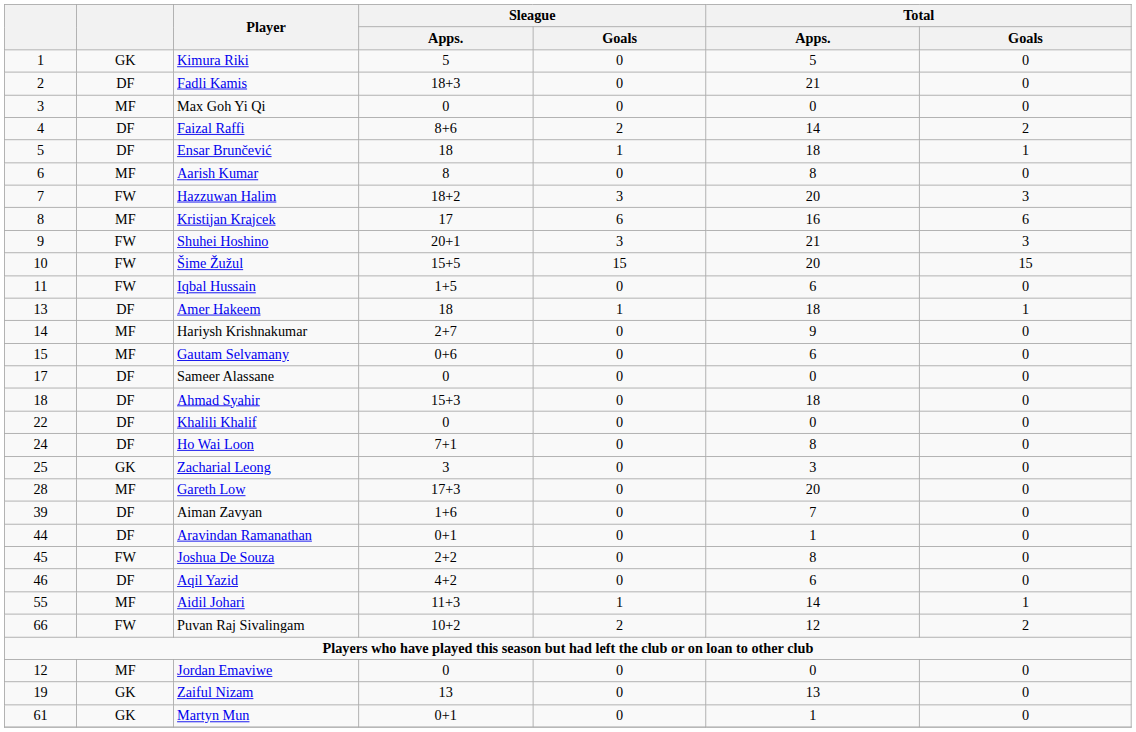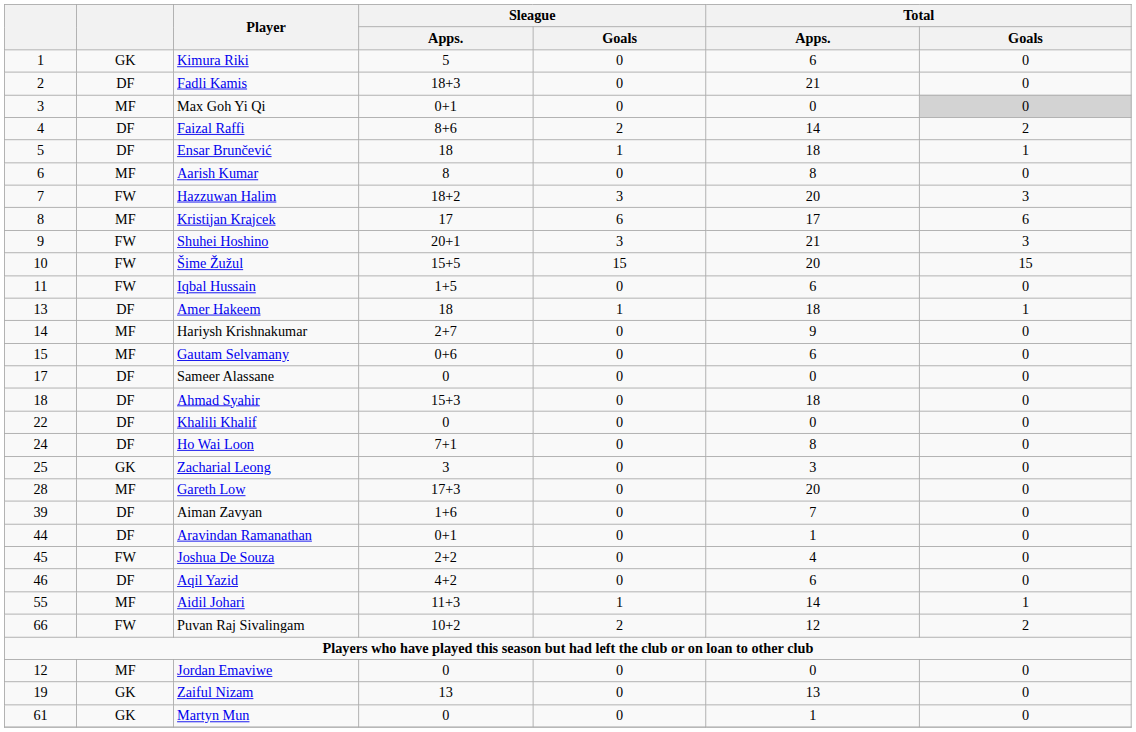Kimura Riki | Total / Apps.: 5 -> 6
Max Goh Yi Qi | Sleague / Apps.: 0 -> 0+1
Max Goh Yi Qi | Total / Goals: no background -> lightgrey background
Kristijan Krajcek | Total / Apps.: 16 -> 17
Joshua De Souza | Total / Apps.: 8 -> 4
Martyn Mun | Sleague / Apps.: 0+1 -> 0
